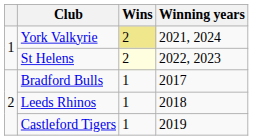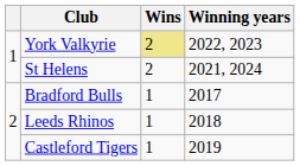York Valkyrie | Winning years: 2021, 2024 -> 2022, 2023
St Helens | Wins: lightyellow background -> no background
St Helens | Winning years: 2022, 2023 -> 2021, 2024
